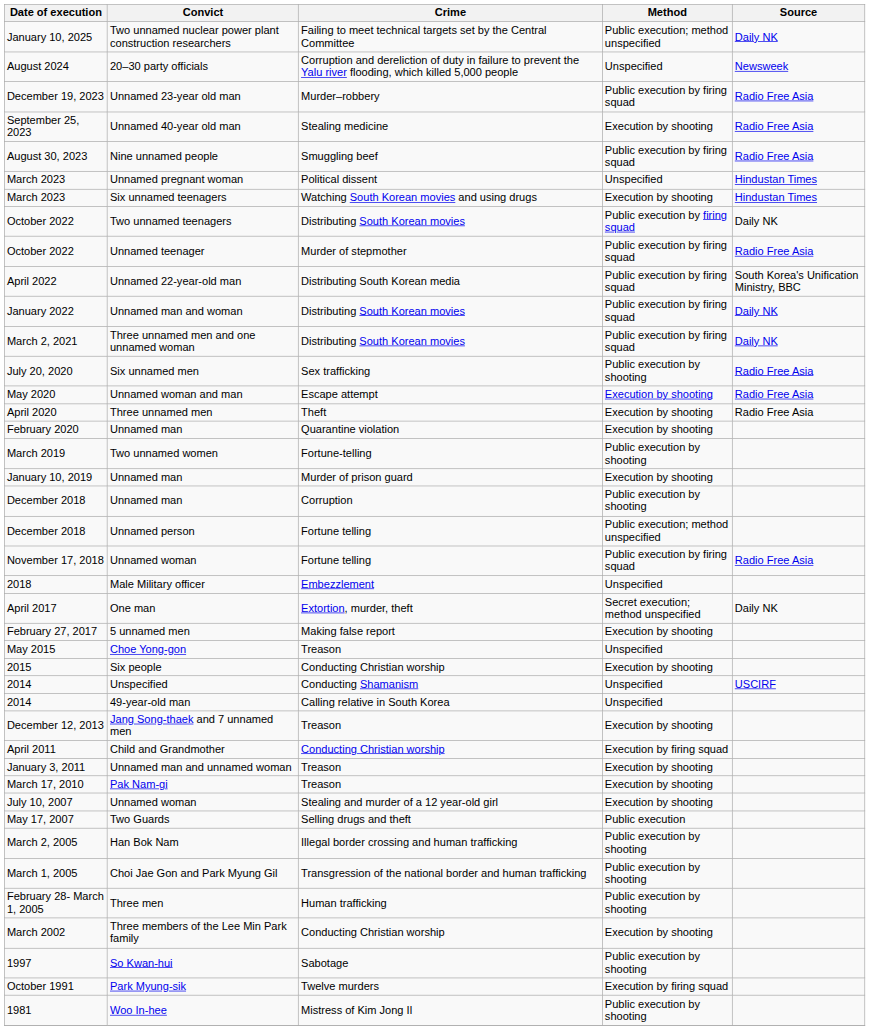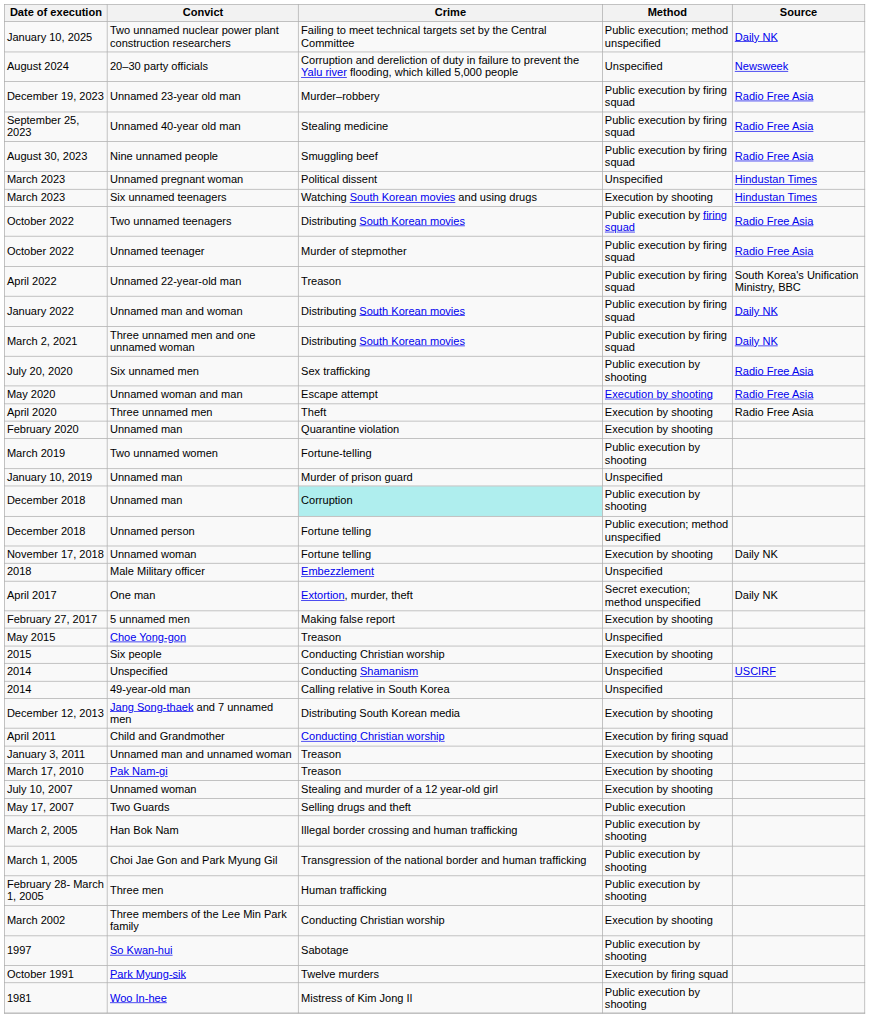Unnamed 40-year old man | Method: Execution by shooting -> Public execution by firing squad
Two unnamed teenagers | Source: Daily NK -> Radio Free Asia
Unnamed 22-year-old man | Crime: Distributing South Korean media -> Treason
January 10, 2019 / Unnamed man | Method: Execution by shooting -> Unspecified
December 2018 / Unnamed man | Crime: no background -> paleturquoise background
November 17, 2018 / Unnamed woman | Method: Public execution by firing squad -> Execution by shooting
November 17, 2018 / Unnamed woman | Source: Radio Free Asia -> Daily NK
Jang Song-thaek and 7 unnamed men | Crime: Treason -> Distributing South Korean media
